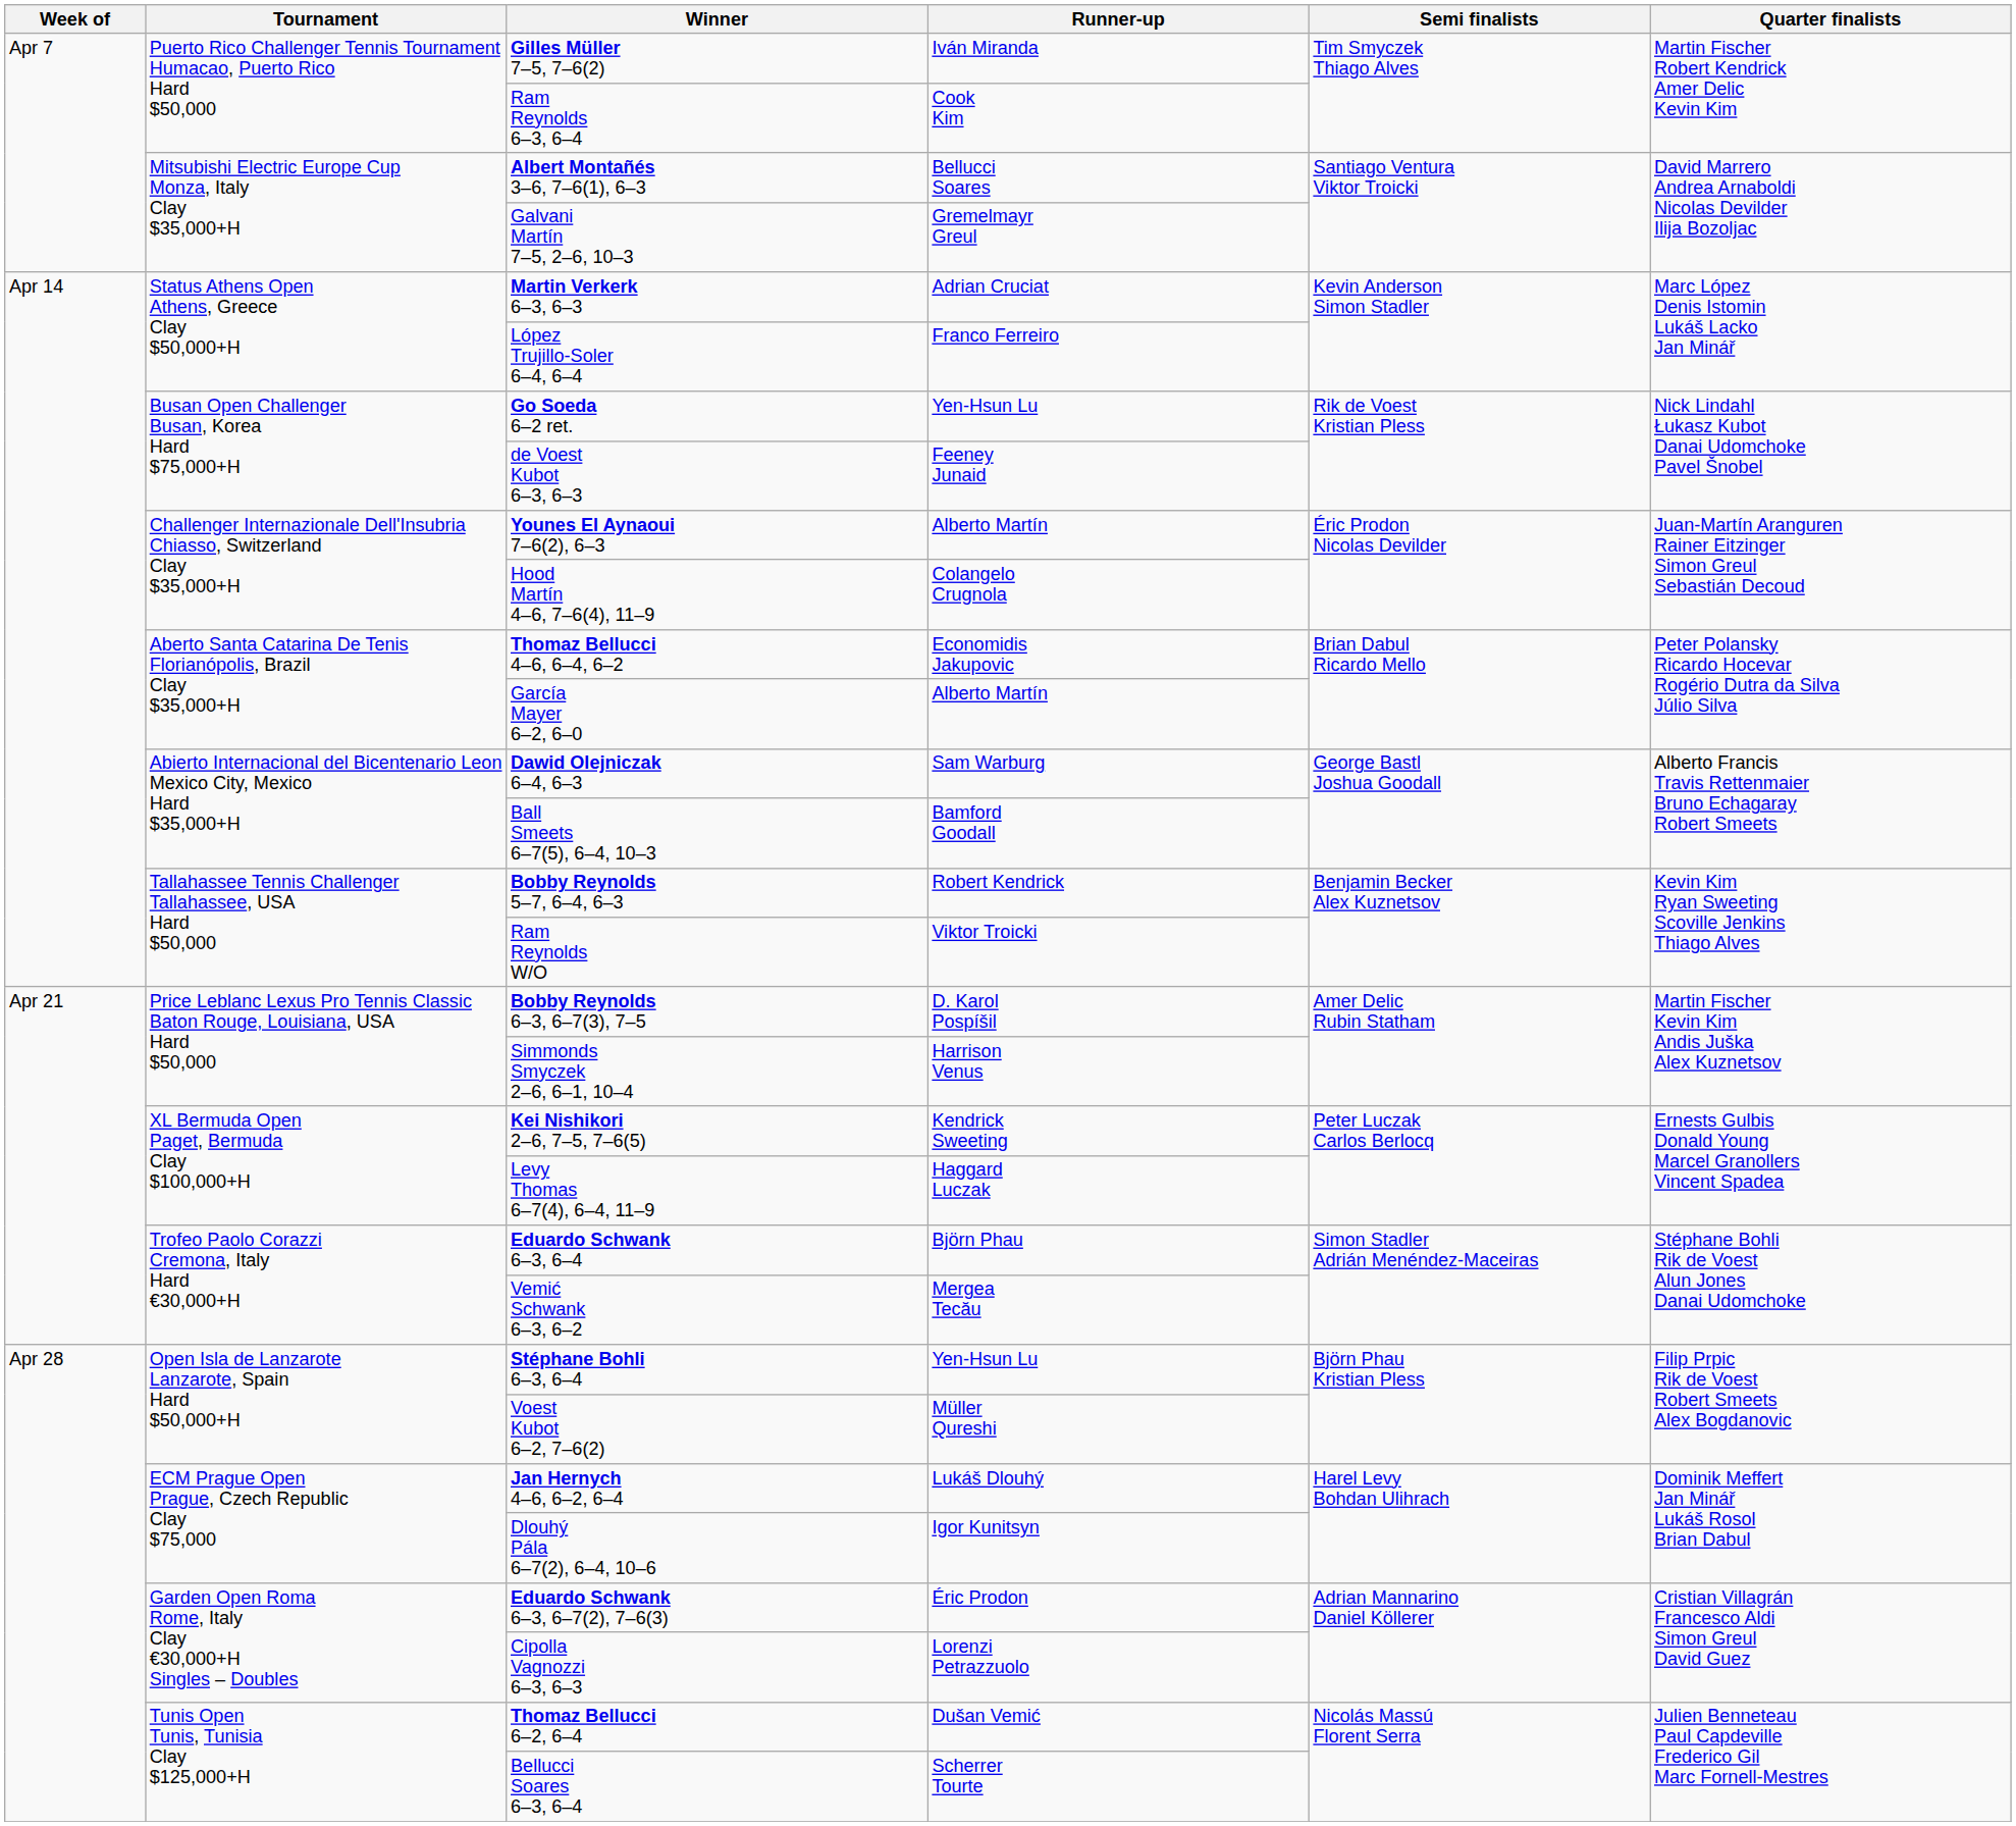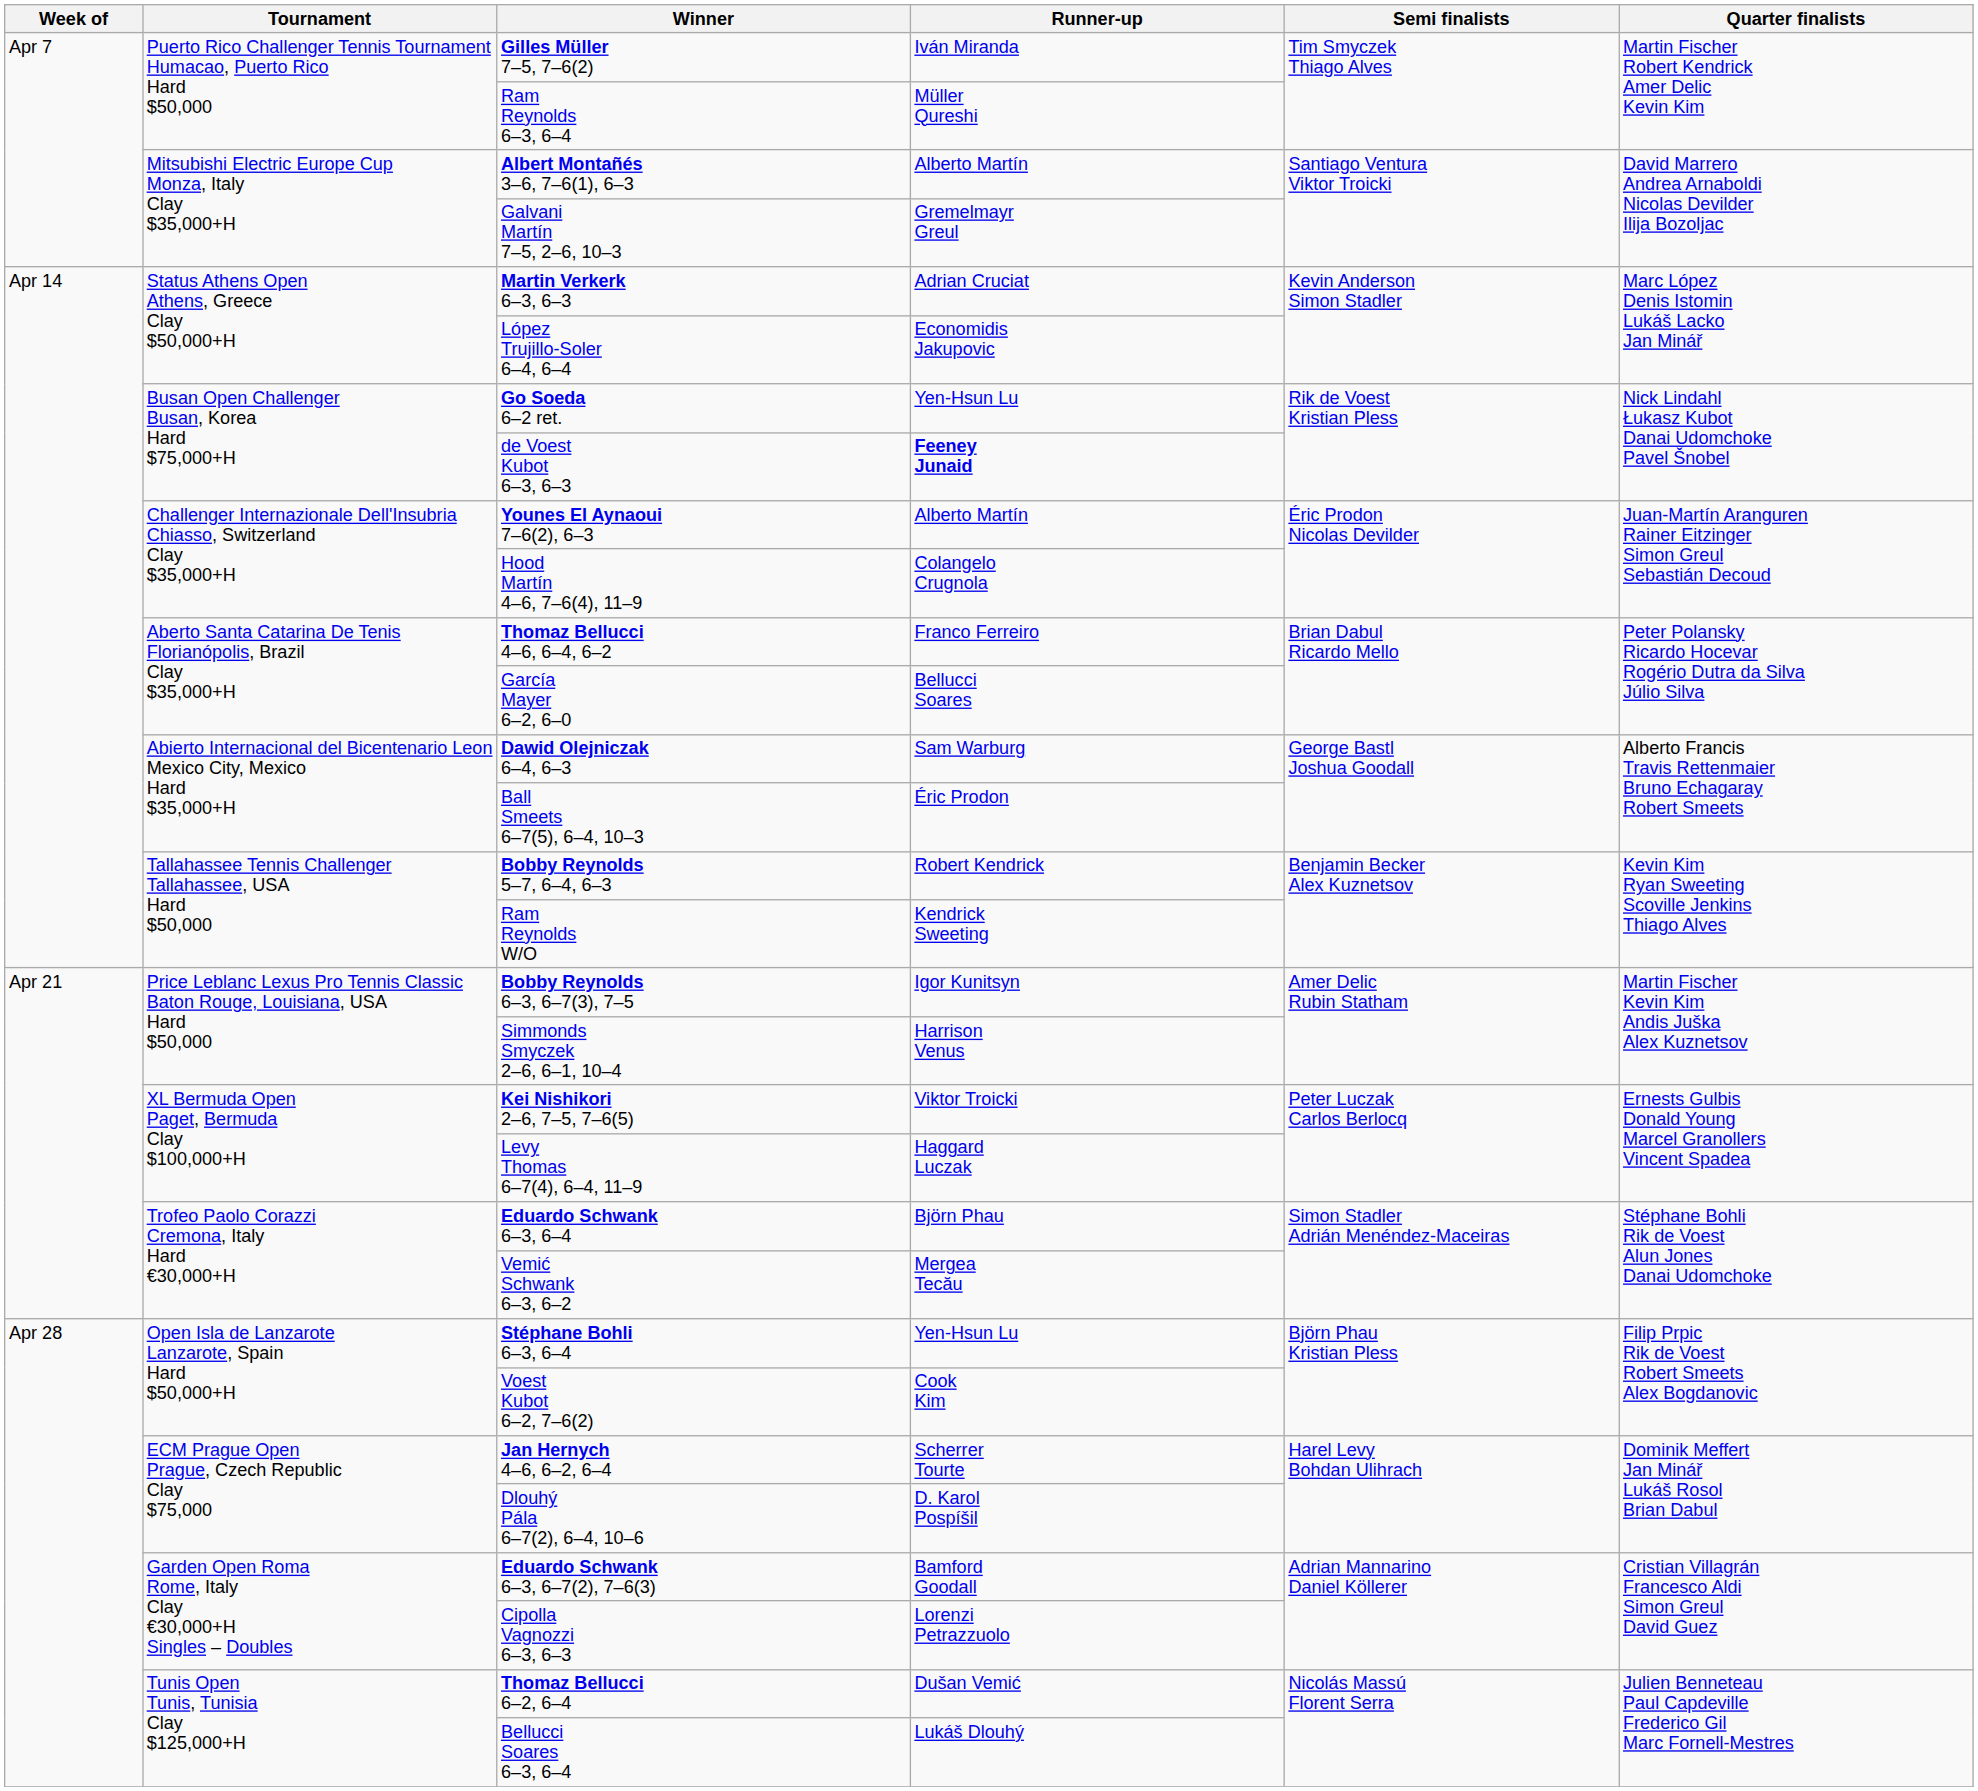Ram Reynolds 6–3, 6–4 | Runner-up: Cook Kim -> Müller Qureshi
Albert Montañés 3–6, 7–6(1), 6–3 | Runner-up: Bellucci Soares -> Alberto Martín
López Trujillo-Soler 6–4, 6–4 | Runner-up: Franco Ferreiro -> Economidis Jakupovic
de Voest Kubot 6–3, 6–3 | Runner-up: normal -> bold
Thomaz Bellucci 4–6, 6–4, 6–2 | Runner-up: Economidis Jakupovic -> Franco Ferreiro
García Mayer 6–2, 6–0 | Runner-up: Alberto Martín -> Bellucci Soares
Ball Smeets 6–7(5), 6–4, 10–3 | Runner-up: Bamford Goodall -> Éric Prodon
Ram Reynolds W/O | Runner-up: Viktor Troicki -> Kendrick Sweeting
Bobby Reynolds 6–3, 6–7(3), 7–5 | Runner-up: D. Karol Pospíšil -> Igor Kunitsyn
Kei Nishikori 2–6, 7–5, 7–6(5) | Runner-up: Kendrick Sweeting -> Viktor Troicki
Voest Kubot 6–2, 7–6(2) | Runner-up: Müller Qureshi -> Cook Kim
Jan Hernych 4–6, 6–2, 6–4 | Runner-up: Lukáš Dlouhý -> Scherrer Tourte
Dlouhý Pála 6–7(2), 6–4, 10–6 | Runner-up: Igor Kunitsyn -> D. Karol Pospíšil
Eduardo Schwank 6–3, 6–7(2), 7–6(3) | Runner-up: Éric Prodon -> Bamford Goodall
Bellucci Soares 6–3, 6–4 | Runner-up: Scherrer Tourte -> Lukáš Dlouhý
